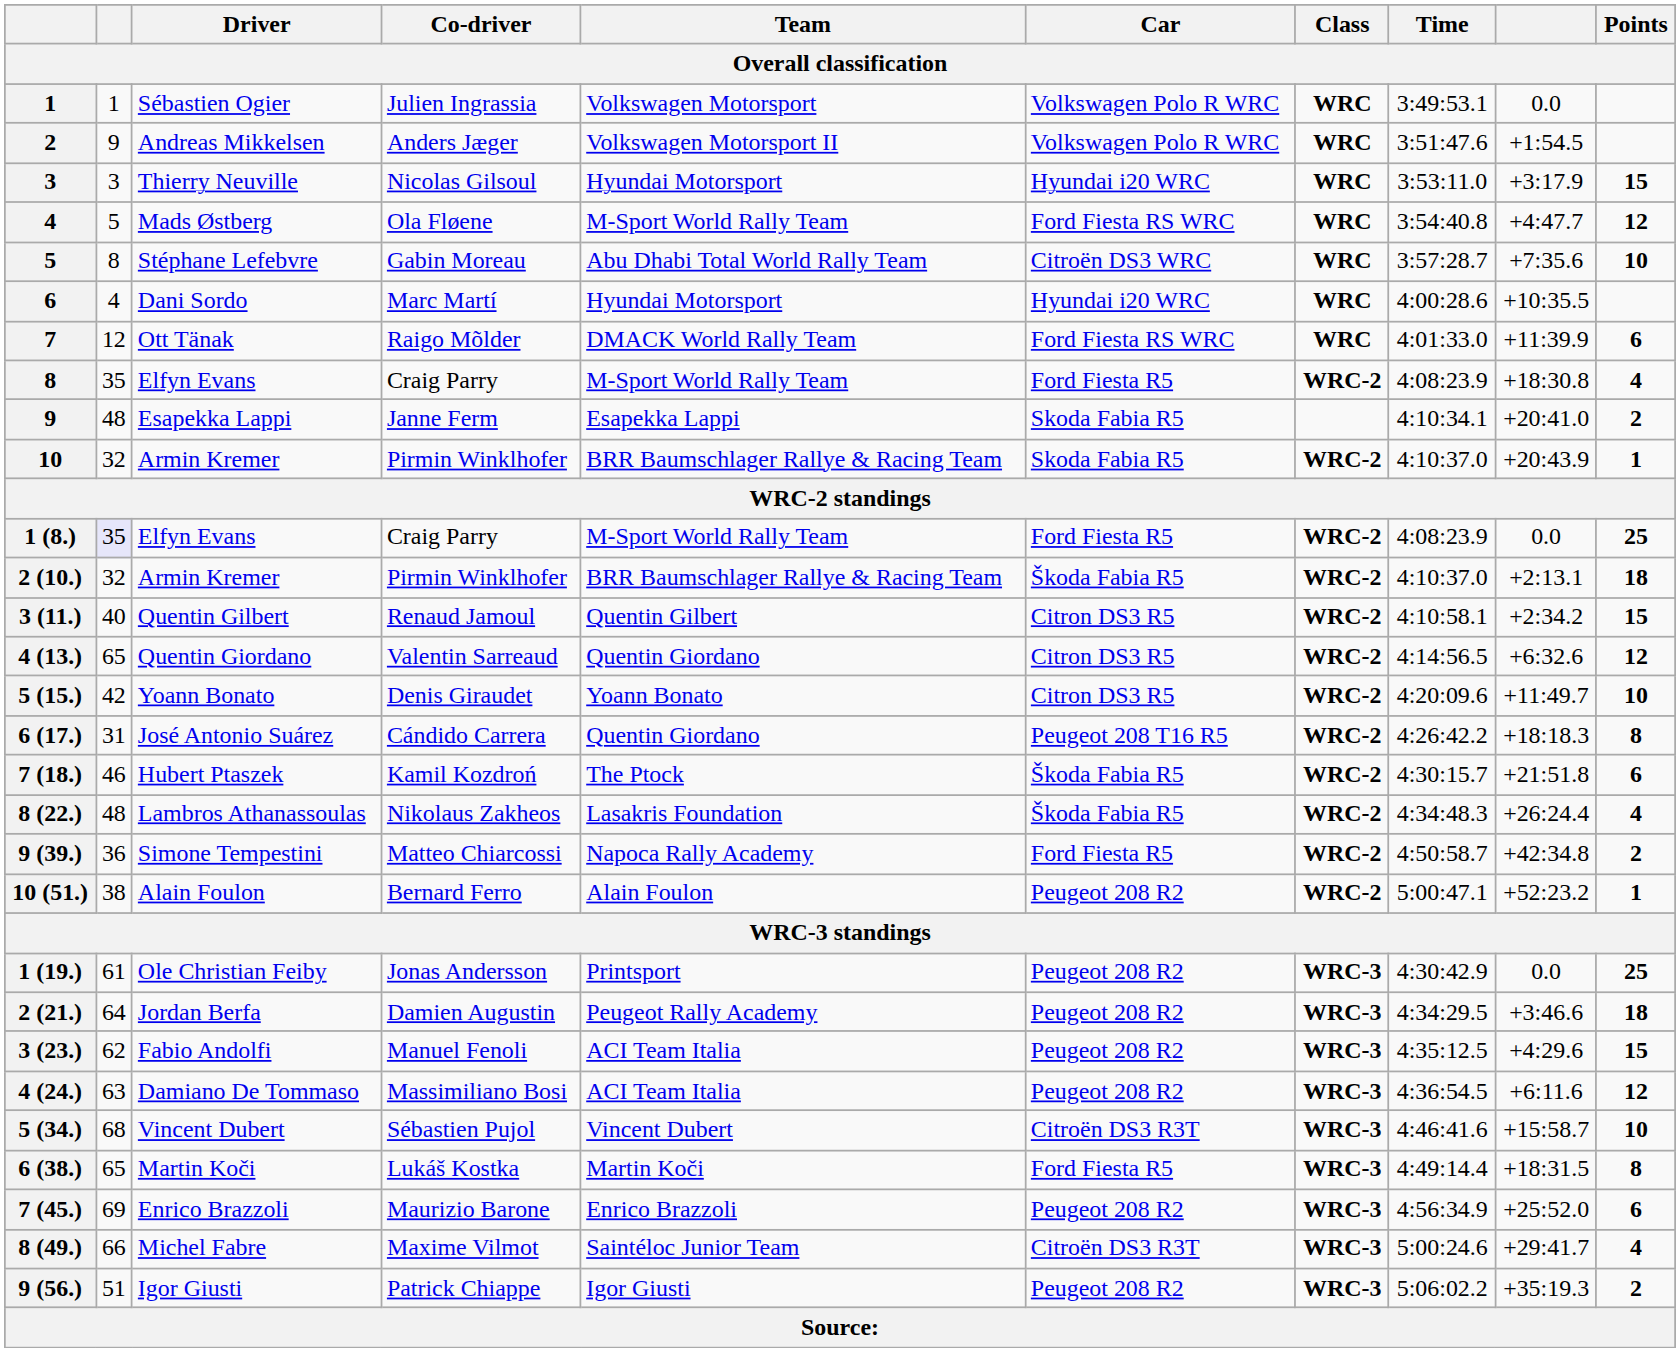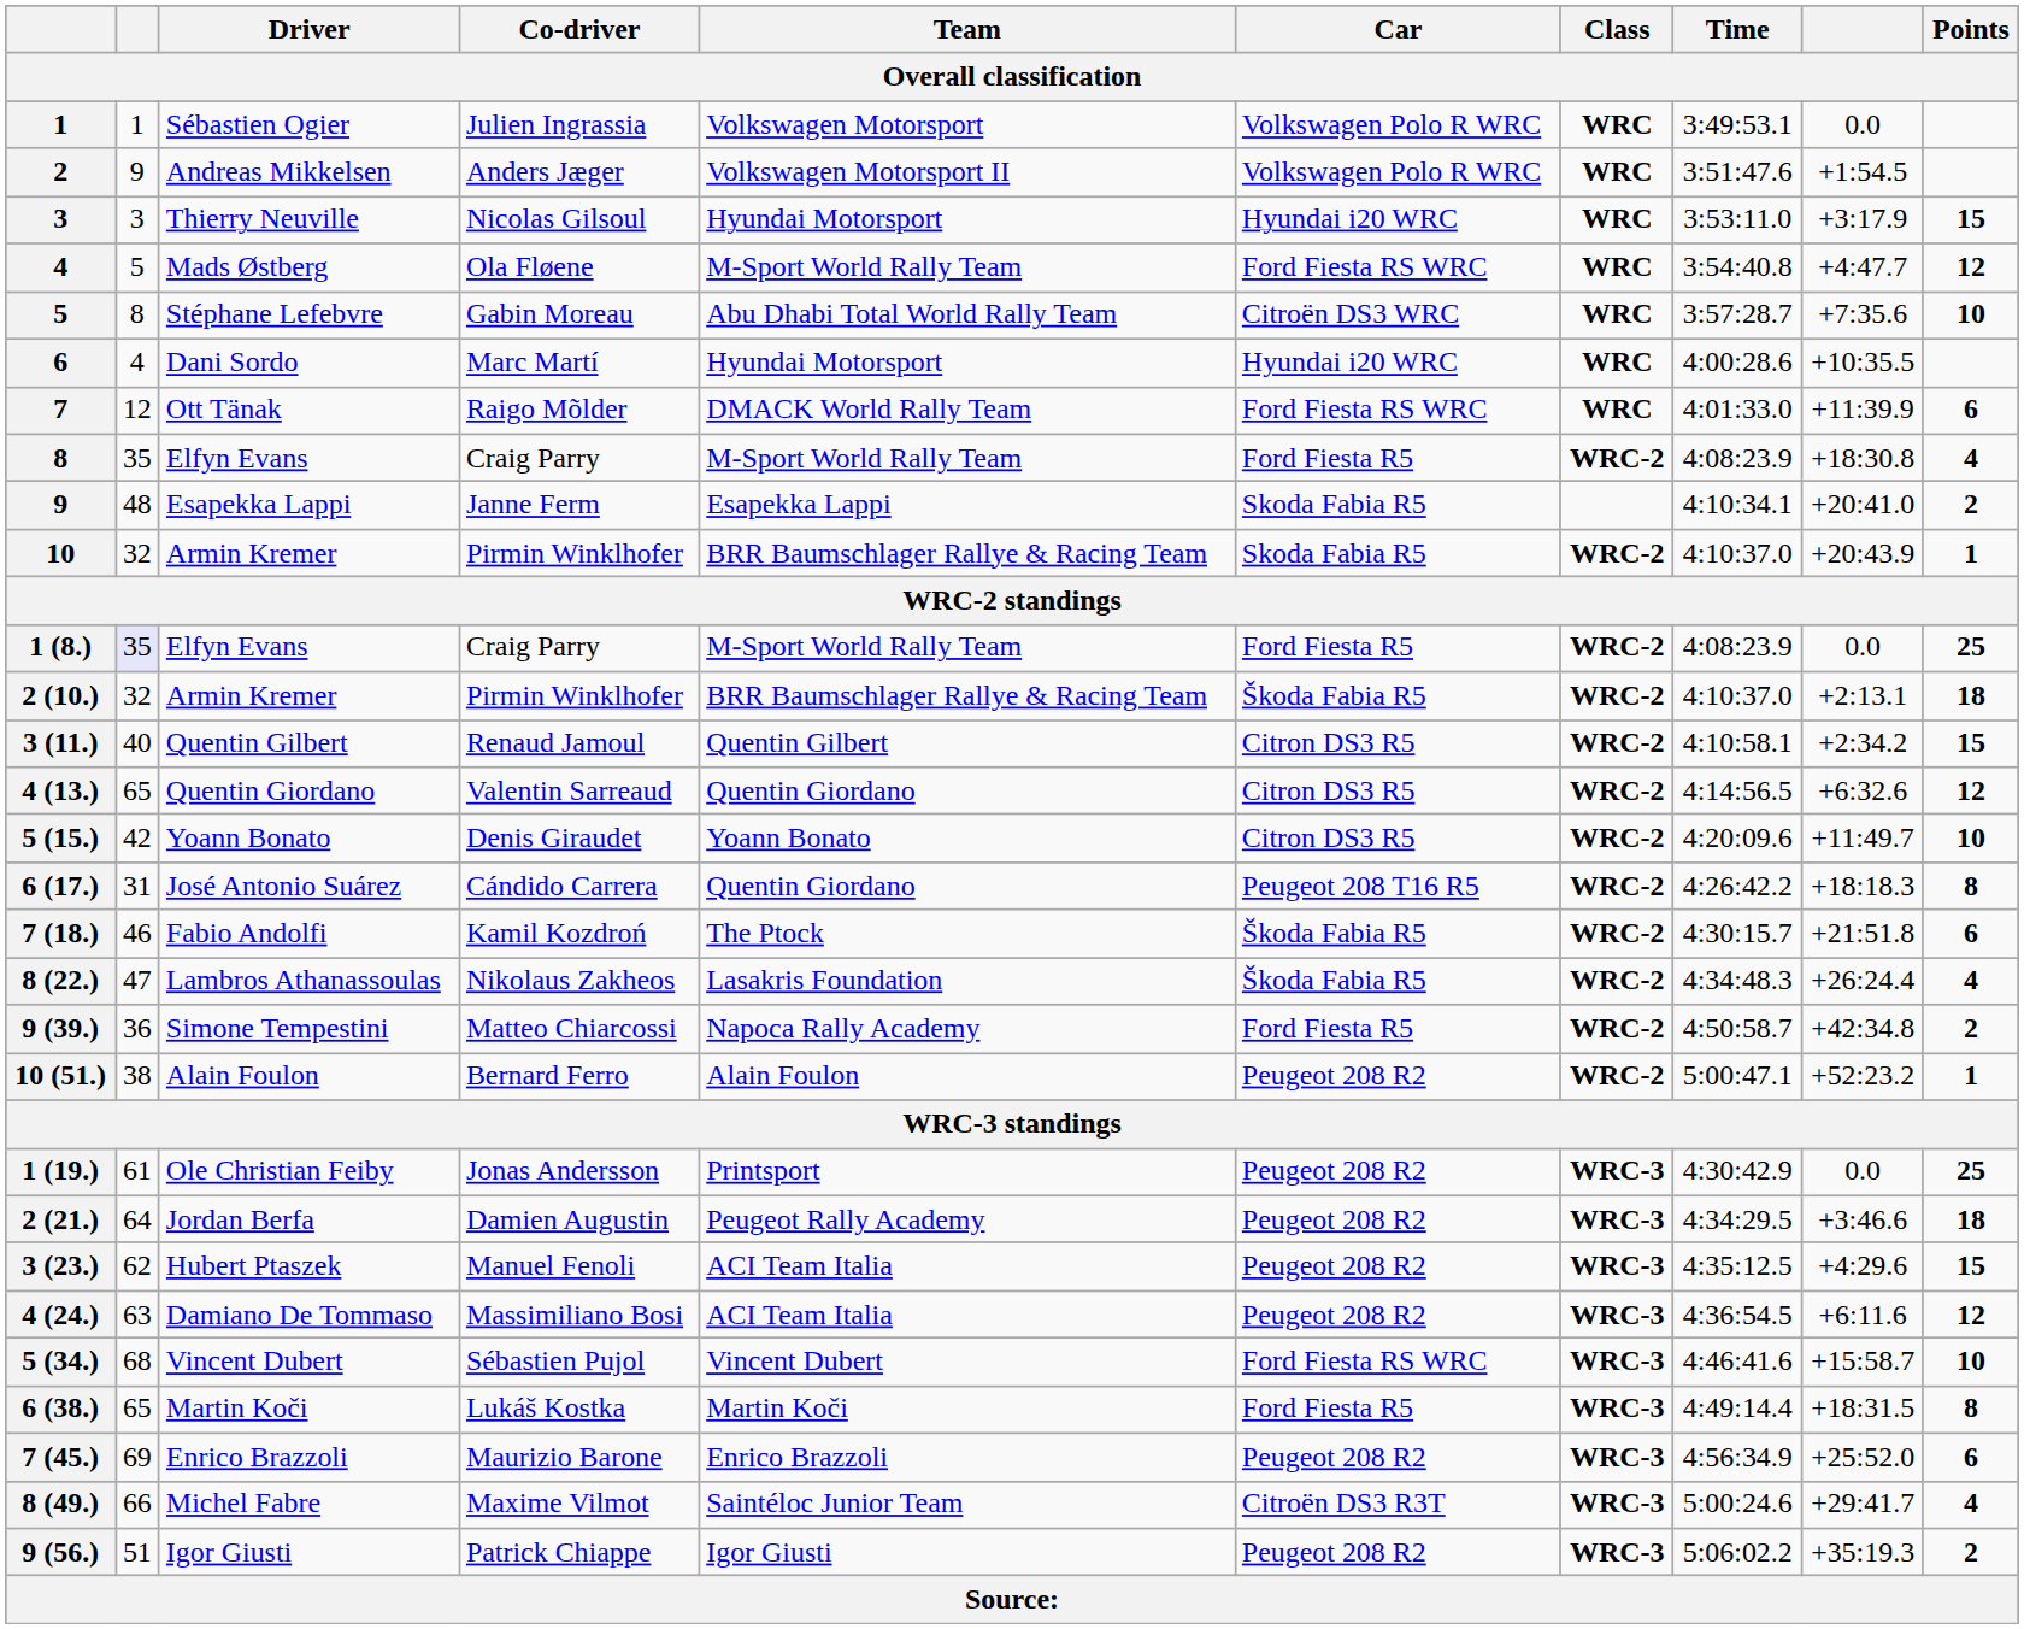7 (18.) | Driver: Hubert Ptaszek -> Fabio Andolfi
8 (22.) | column 2: 48 -> 47
3 (23.) | Driver: Fabio Andolfi -> Hubert Ptaszek
5 (34.) | Car: Citroën DS3 R3T -> Ford Fiesta RS WRC
